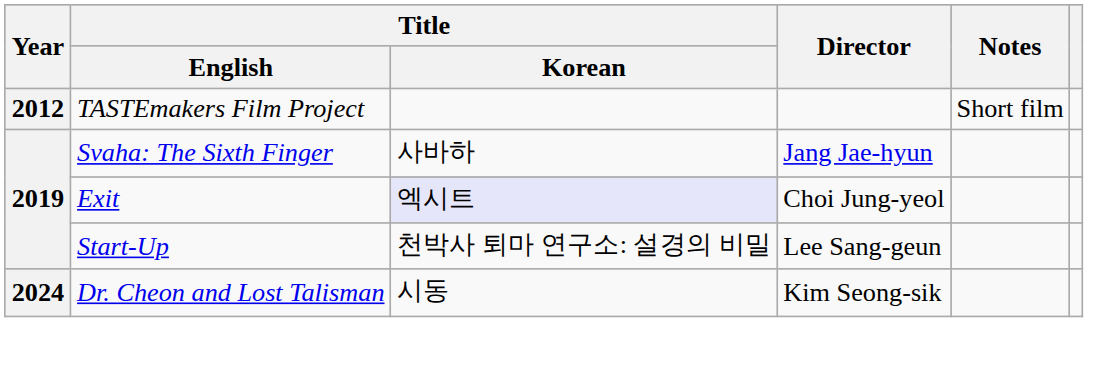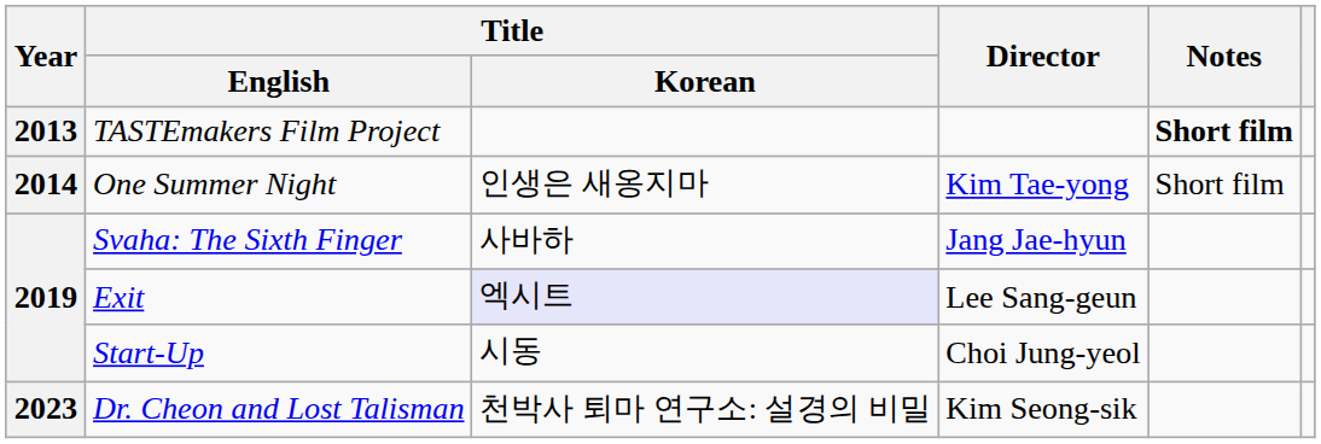TASTEmakers Film Project | Year: 2012 -> 2013
TASTEmakers Film Project | Notes: normal -> bold
+ row: 2014 | One Summer Night | 인생은 새옹지마 | Kim Tae-yong | Short film
Exit | Director: Choi Jung-yeol -> Lee Sang-geun
Start-Up | Title / Korean: 천박사 퇴마 연구소: 설경의 비밀 -> 시동
Start-Up | Director: Lee Sang-geun -> Choi Jung-yeol
Dr. Cheon and Lost Talisman | Year: 2024 -> 2023
Dr. Cheon and Lost Talisman | Title / Korean: 시동 -> 천박사 퇴마 연구소: 설경의 비밀
